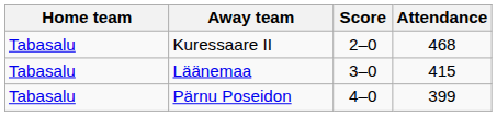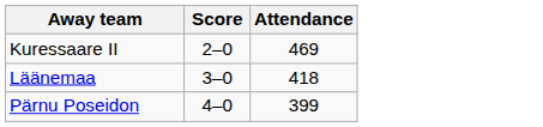- column: Home team | Tabasalu | Tabasalu | Tabasalu
Kuressaare II | Attendance: 468 -> 469
Läänemaa | Attendance: 415 -> 418
